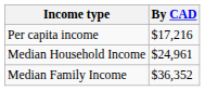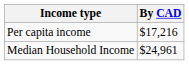- row: Median Family Income | $36,352
